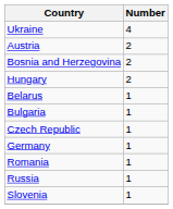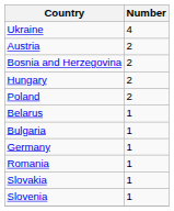+ row: Poland | 2
- row: Czech Republic | 1
- row: Russia | 1
+ row: Slovakia | 1
